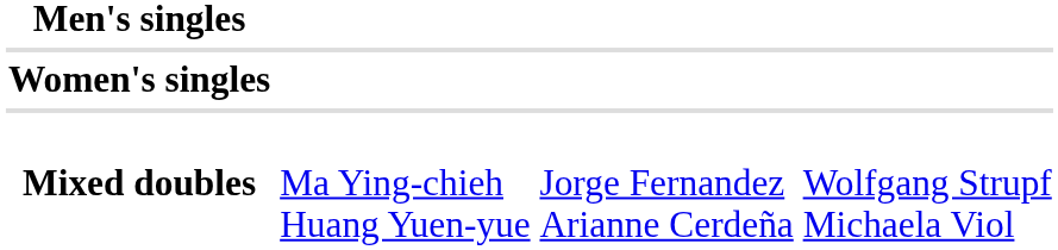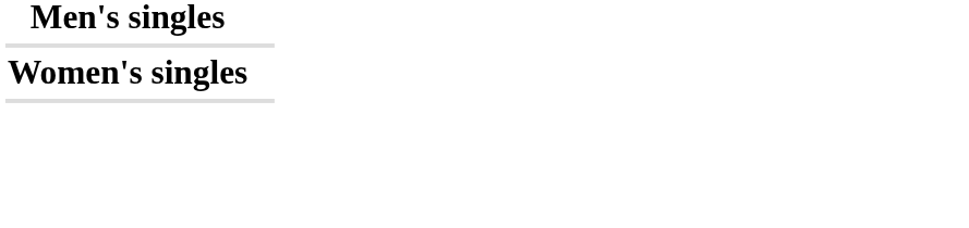- row: Mixed doubles | Ma Ying-chieh Huang Yuen-yue | Jorge Fernandez Arianne Cerdeña | Wolfgang Strupf Michaela Viol
